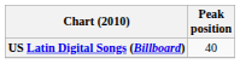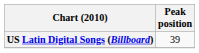US Latin Digital Songs (Billboard) | Peak position: 40 -> 39
